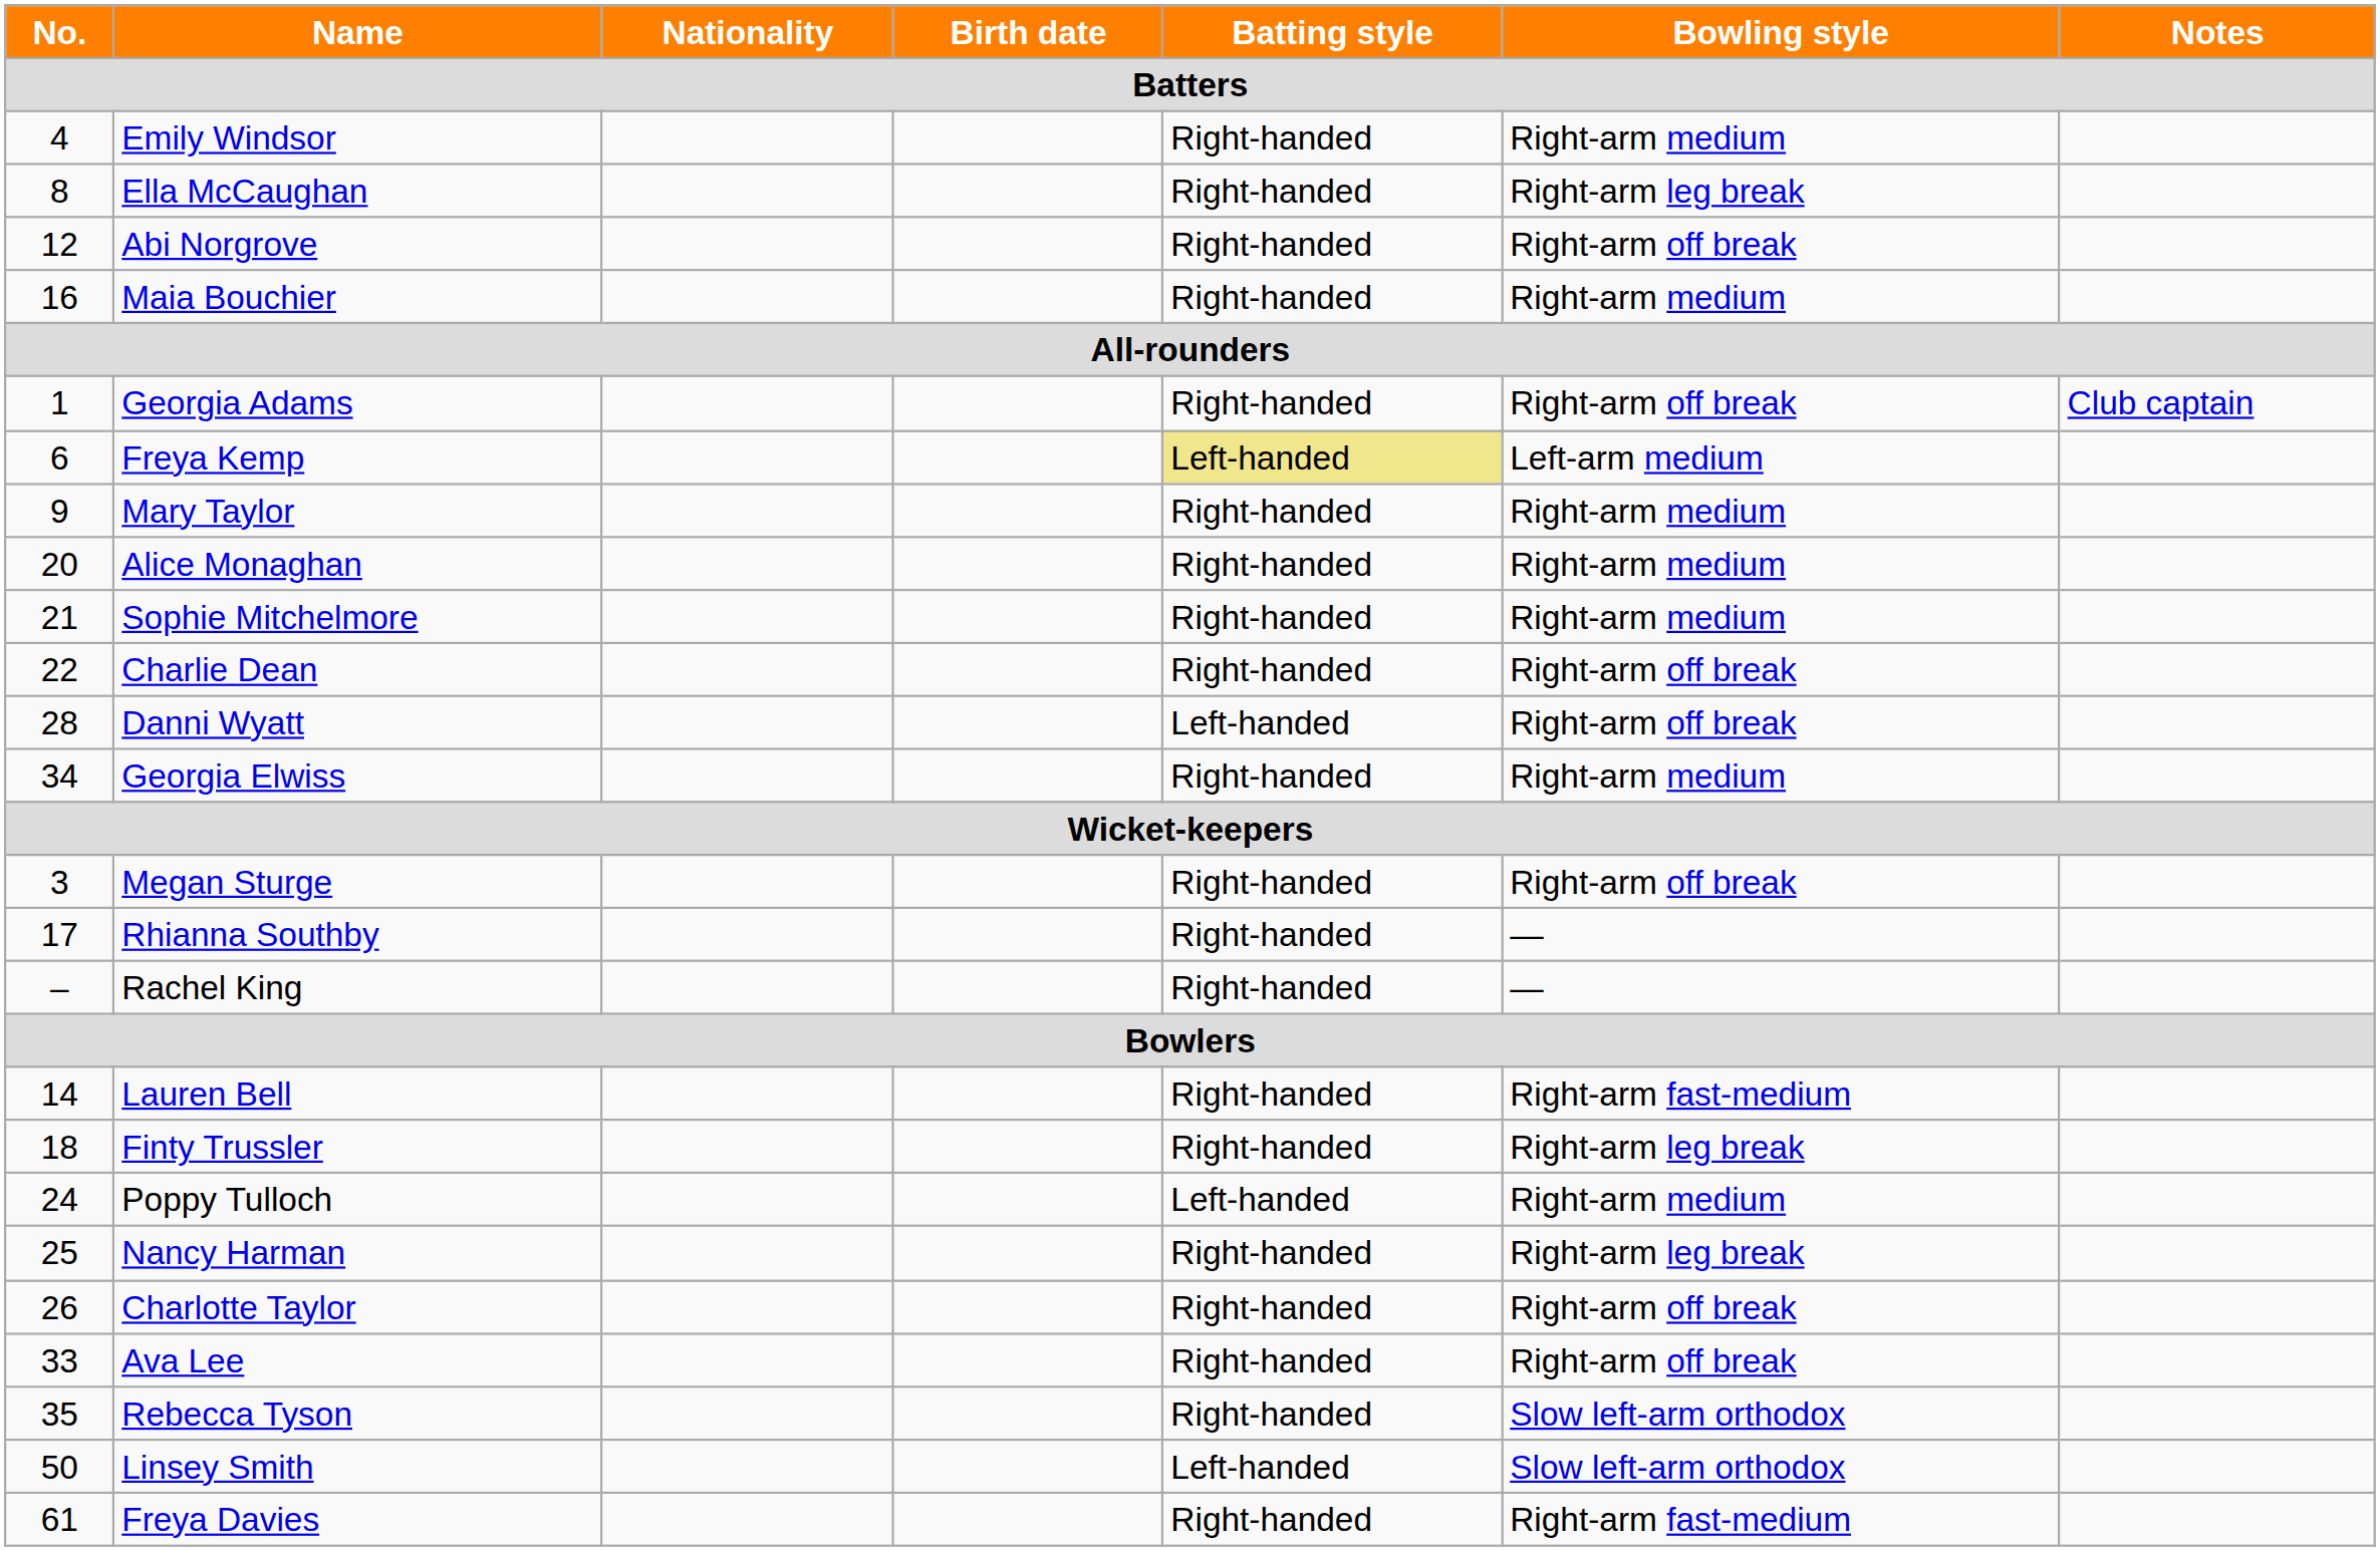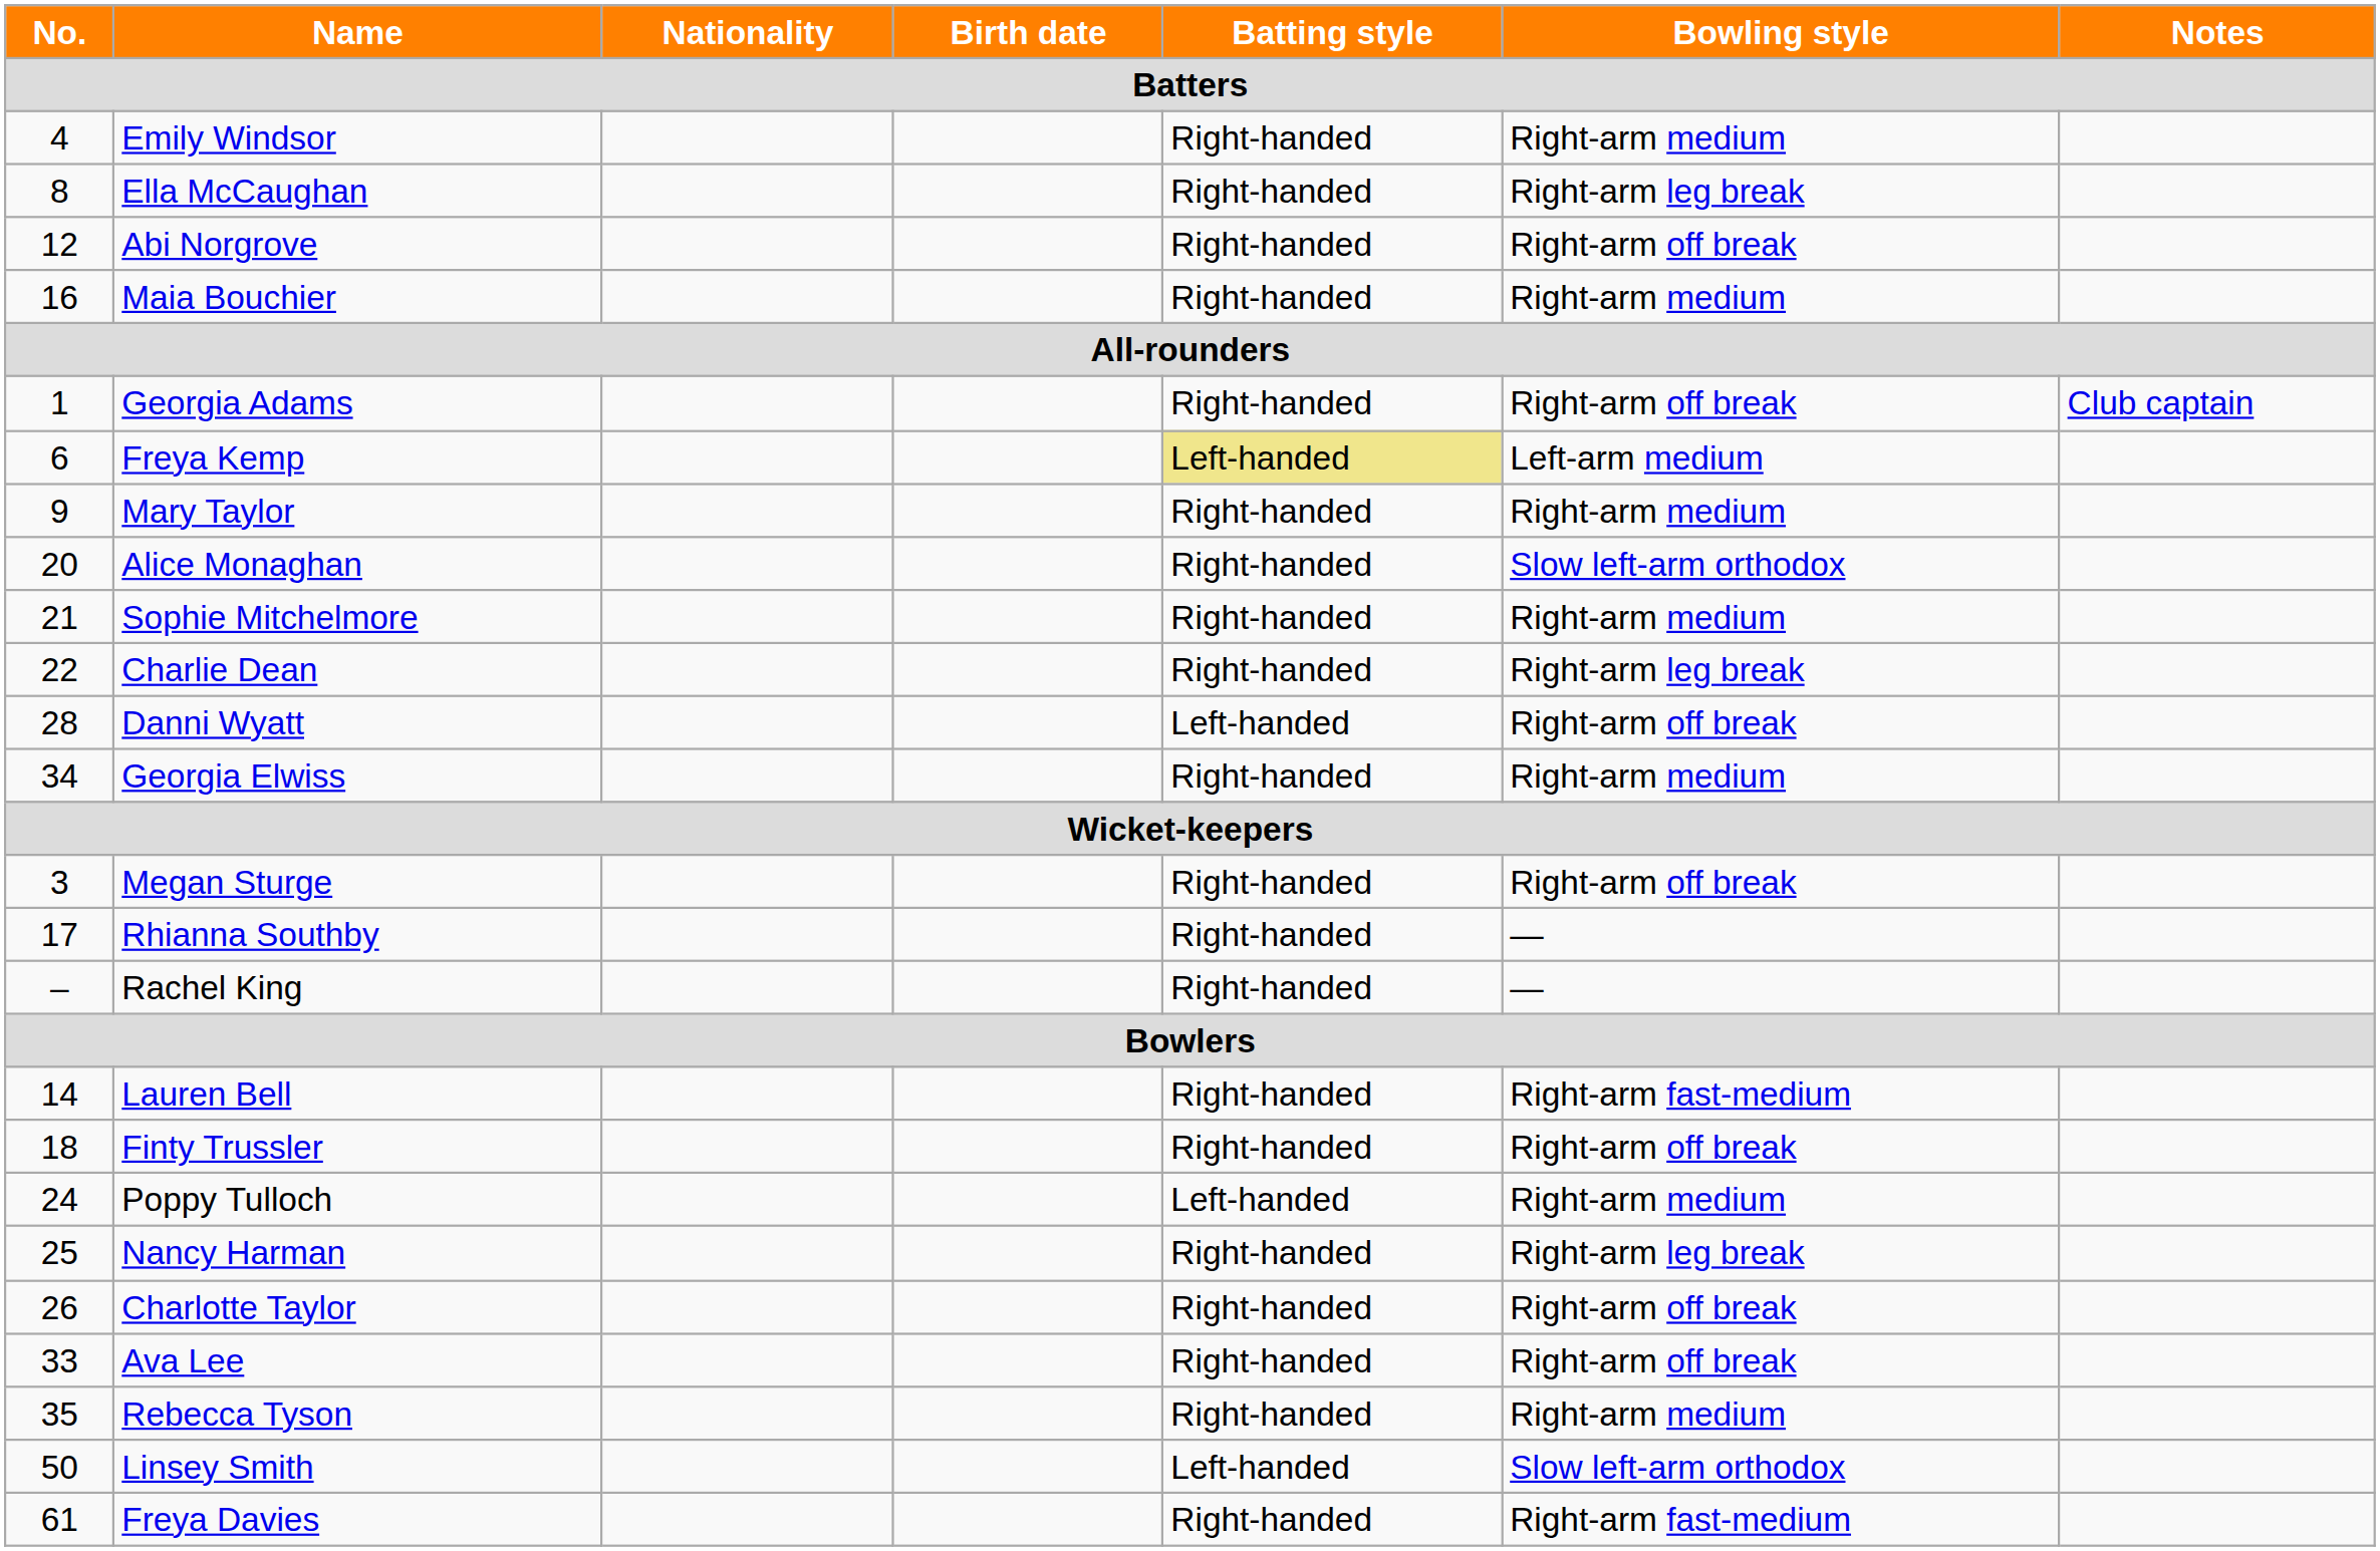Alice Monaghan | Bowling style: Right-arm medium -> Slow left-arm orthodox
Charlie Dean | Bowling style: Right-arm off break -> Right-arm leg break
Finty Trussler | Bowling style: Right-arm leg break -> Right-arm off break
Rebecca Tyson | Bowling style: Slow left-arm orthodox -> Right-arm medium
